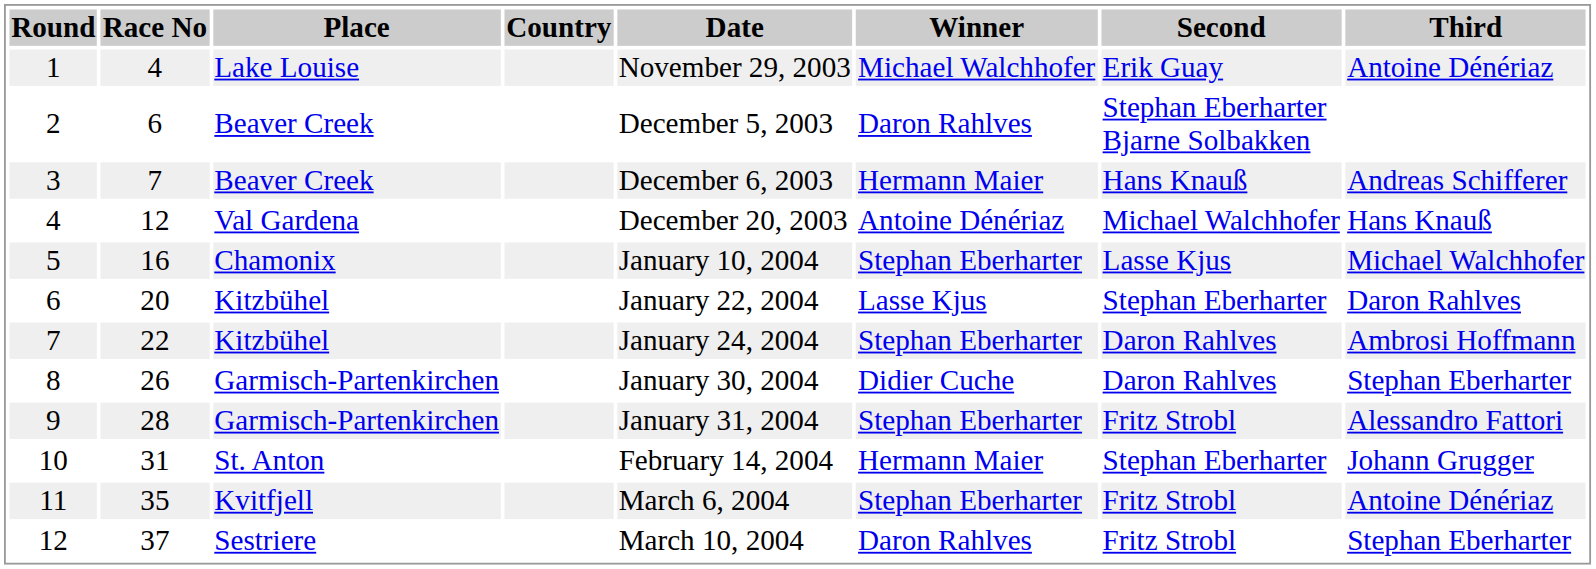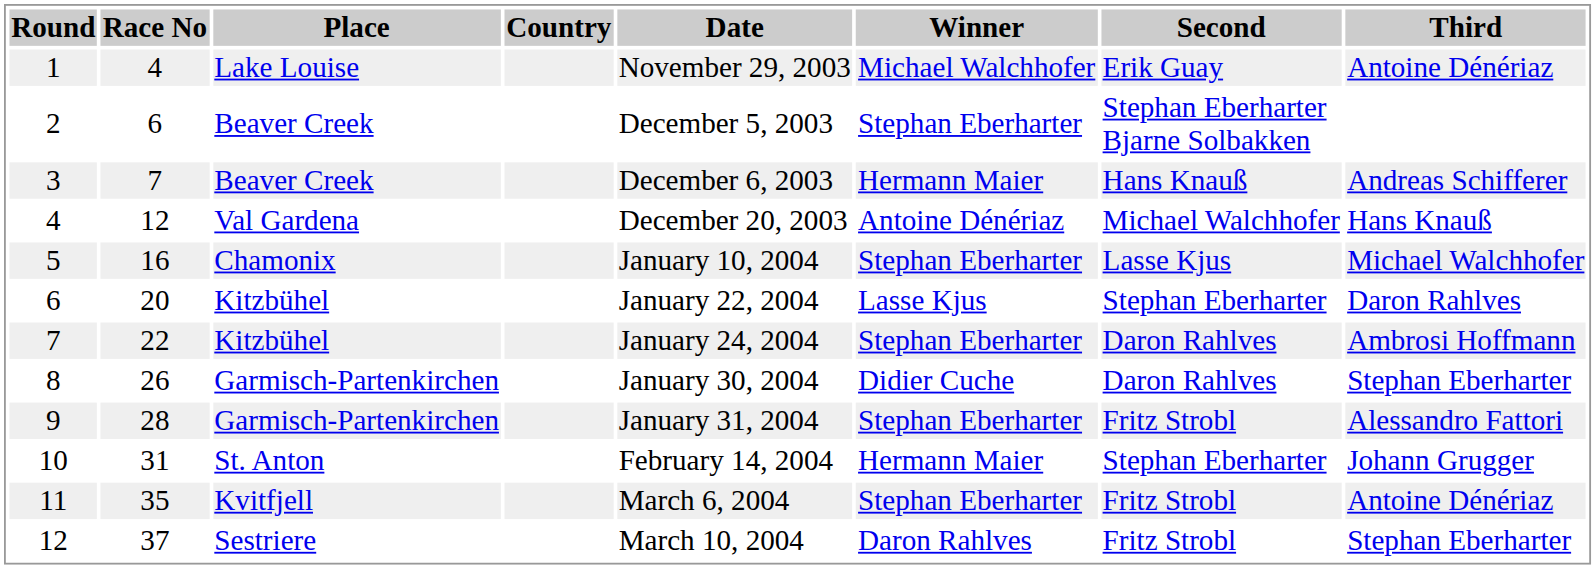2 | Winner: Daron Rahlves -> Stephan Eberharter
